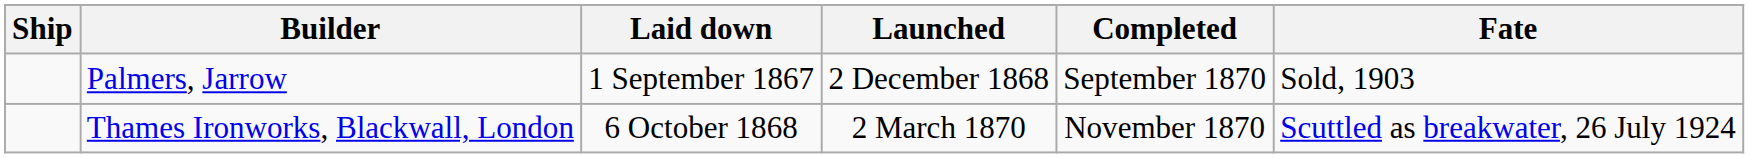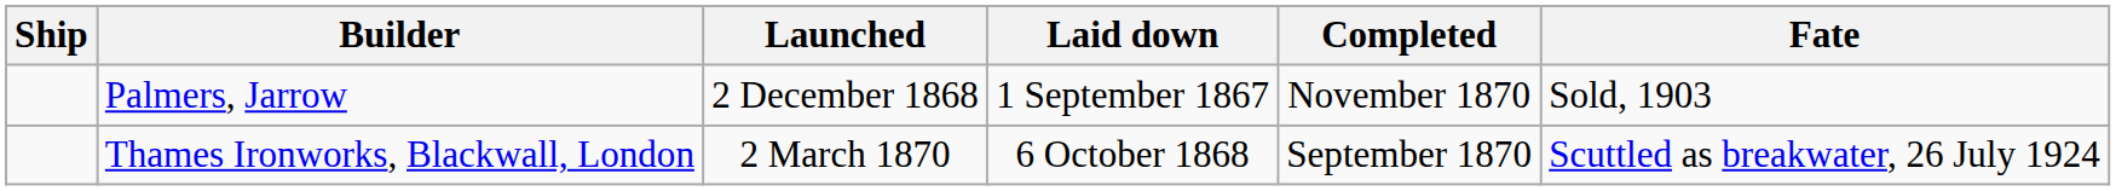columns swapped: Laid down <-> Launched
Palmers, Jarrow | Completed: September 1870 -> November 1870
Thames Ironworks, Blackwall, London | Completed: November 1870 -> September 1870
